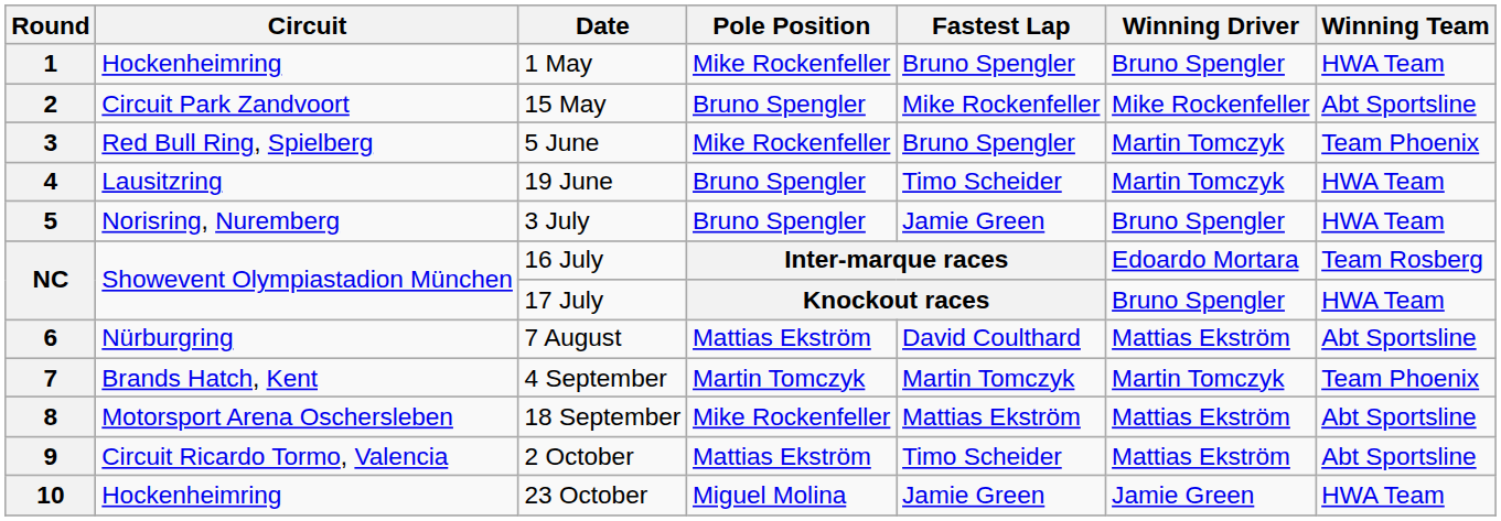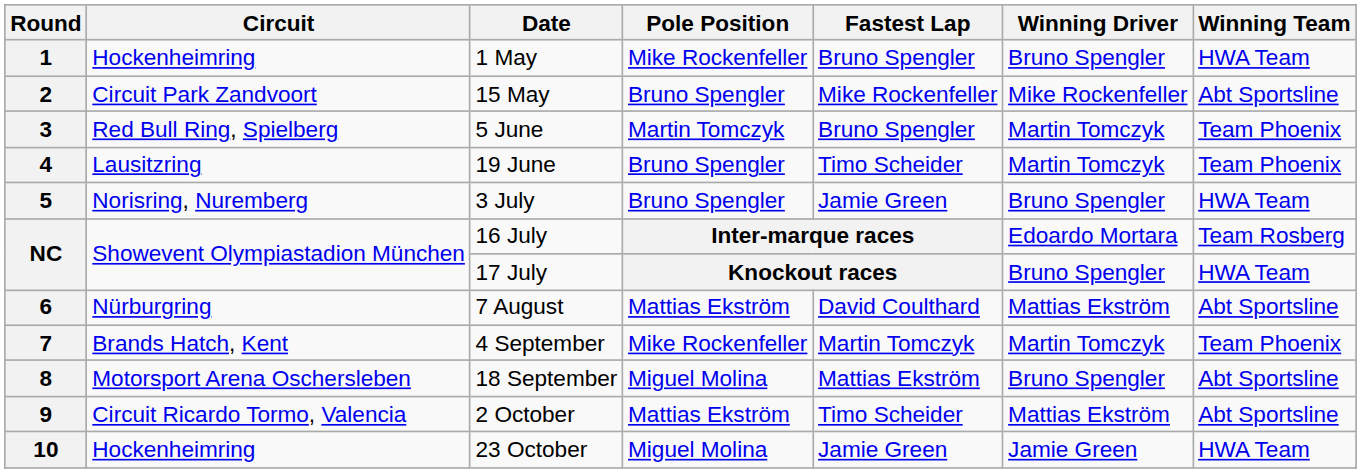3 | Pole Position: Mike Rockenfeller -> Martin Tomczyk
4 | Winning Team: HWA Team -> Team Phoenix
7 | Pole Position: Martin Tomczyk -> Mike Rockenfeller
8 | Pole Position: Mike Rockenfeller -> Miguel Molina
8 | Winning Driver: Mattias Ekström -> Bruno Spengler
